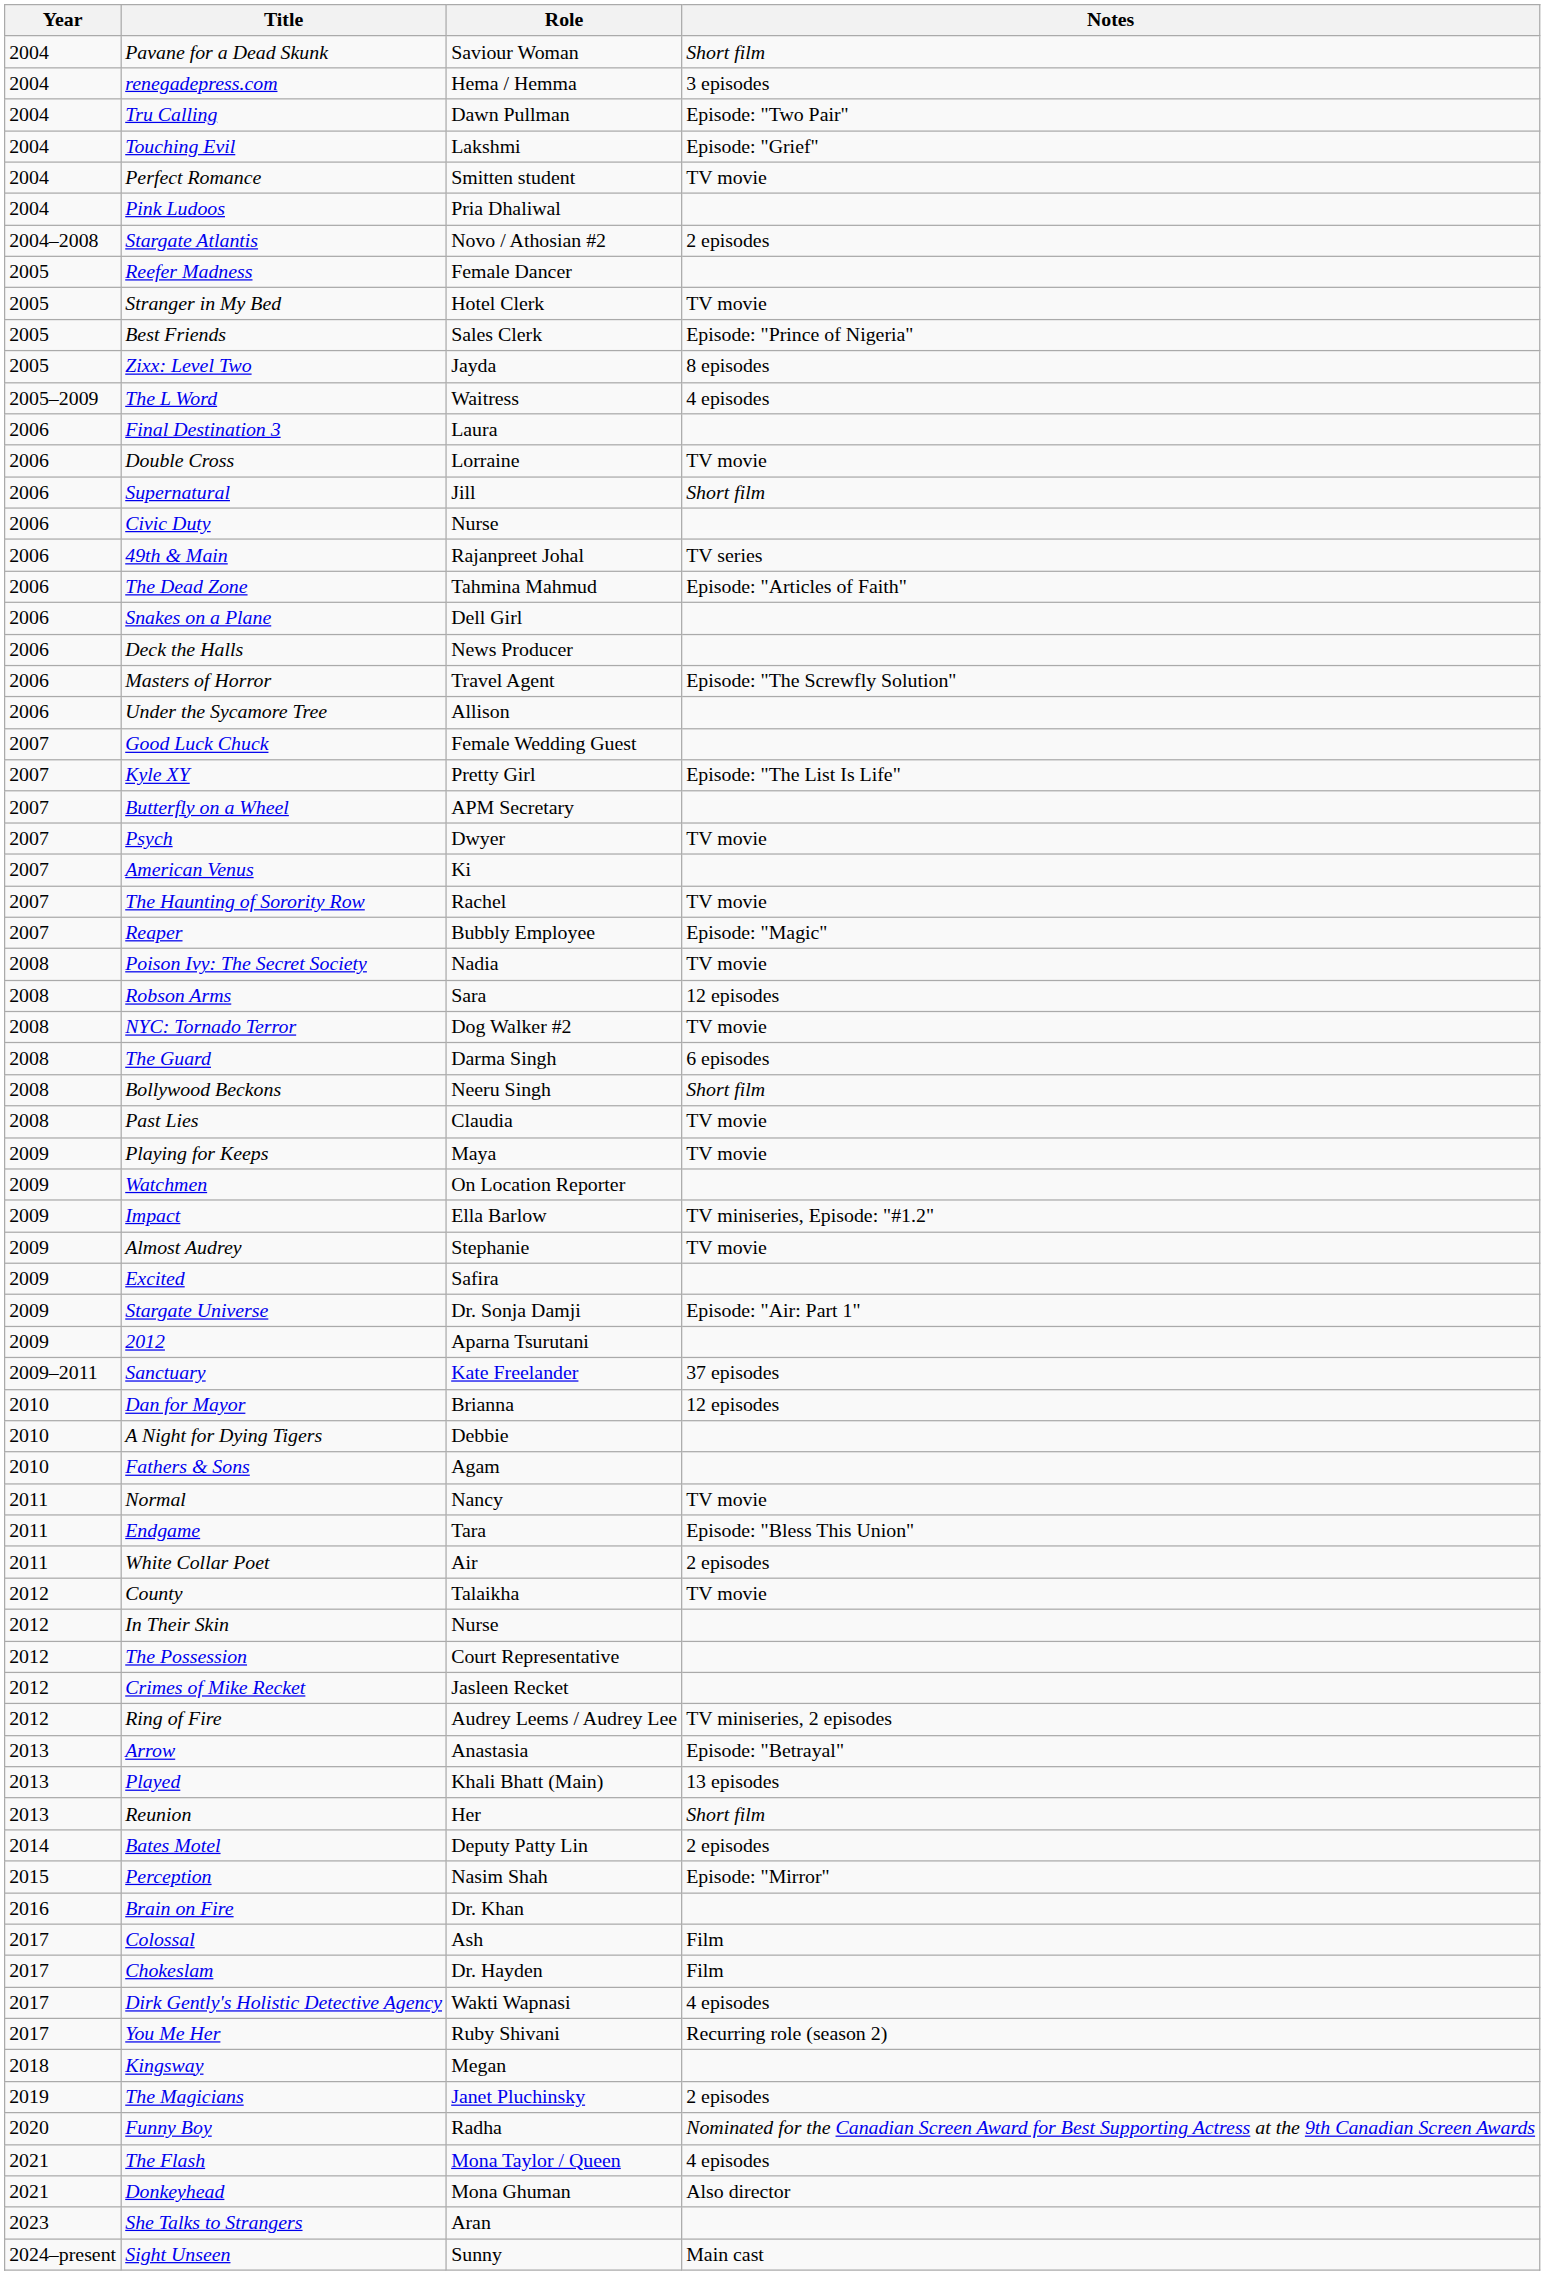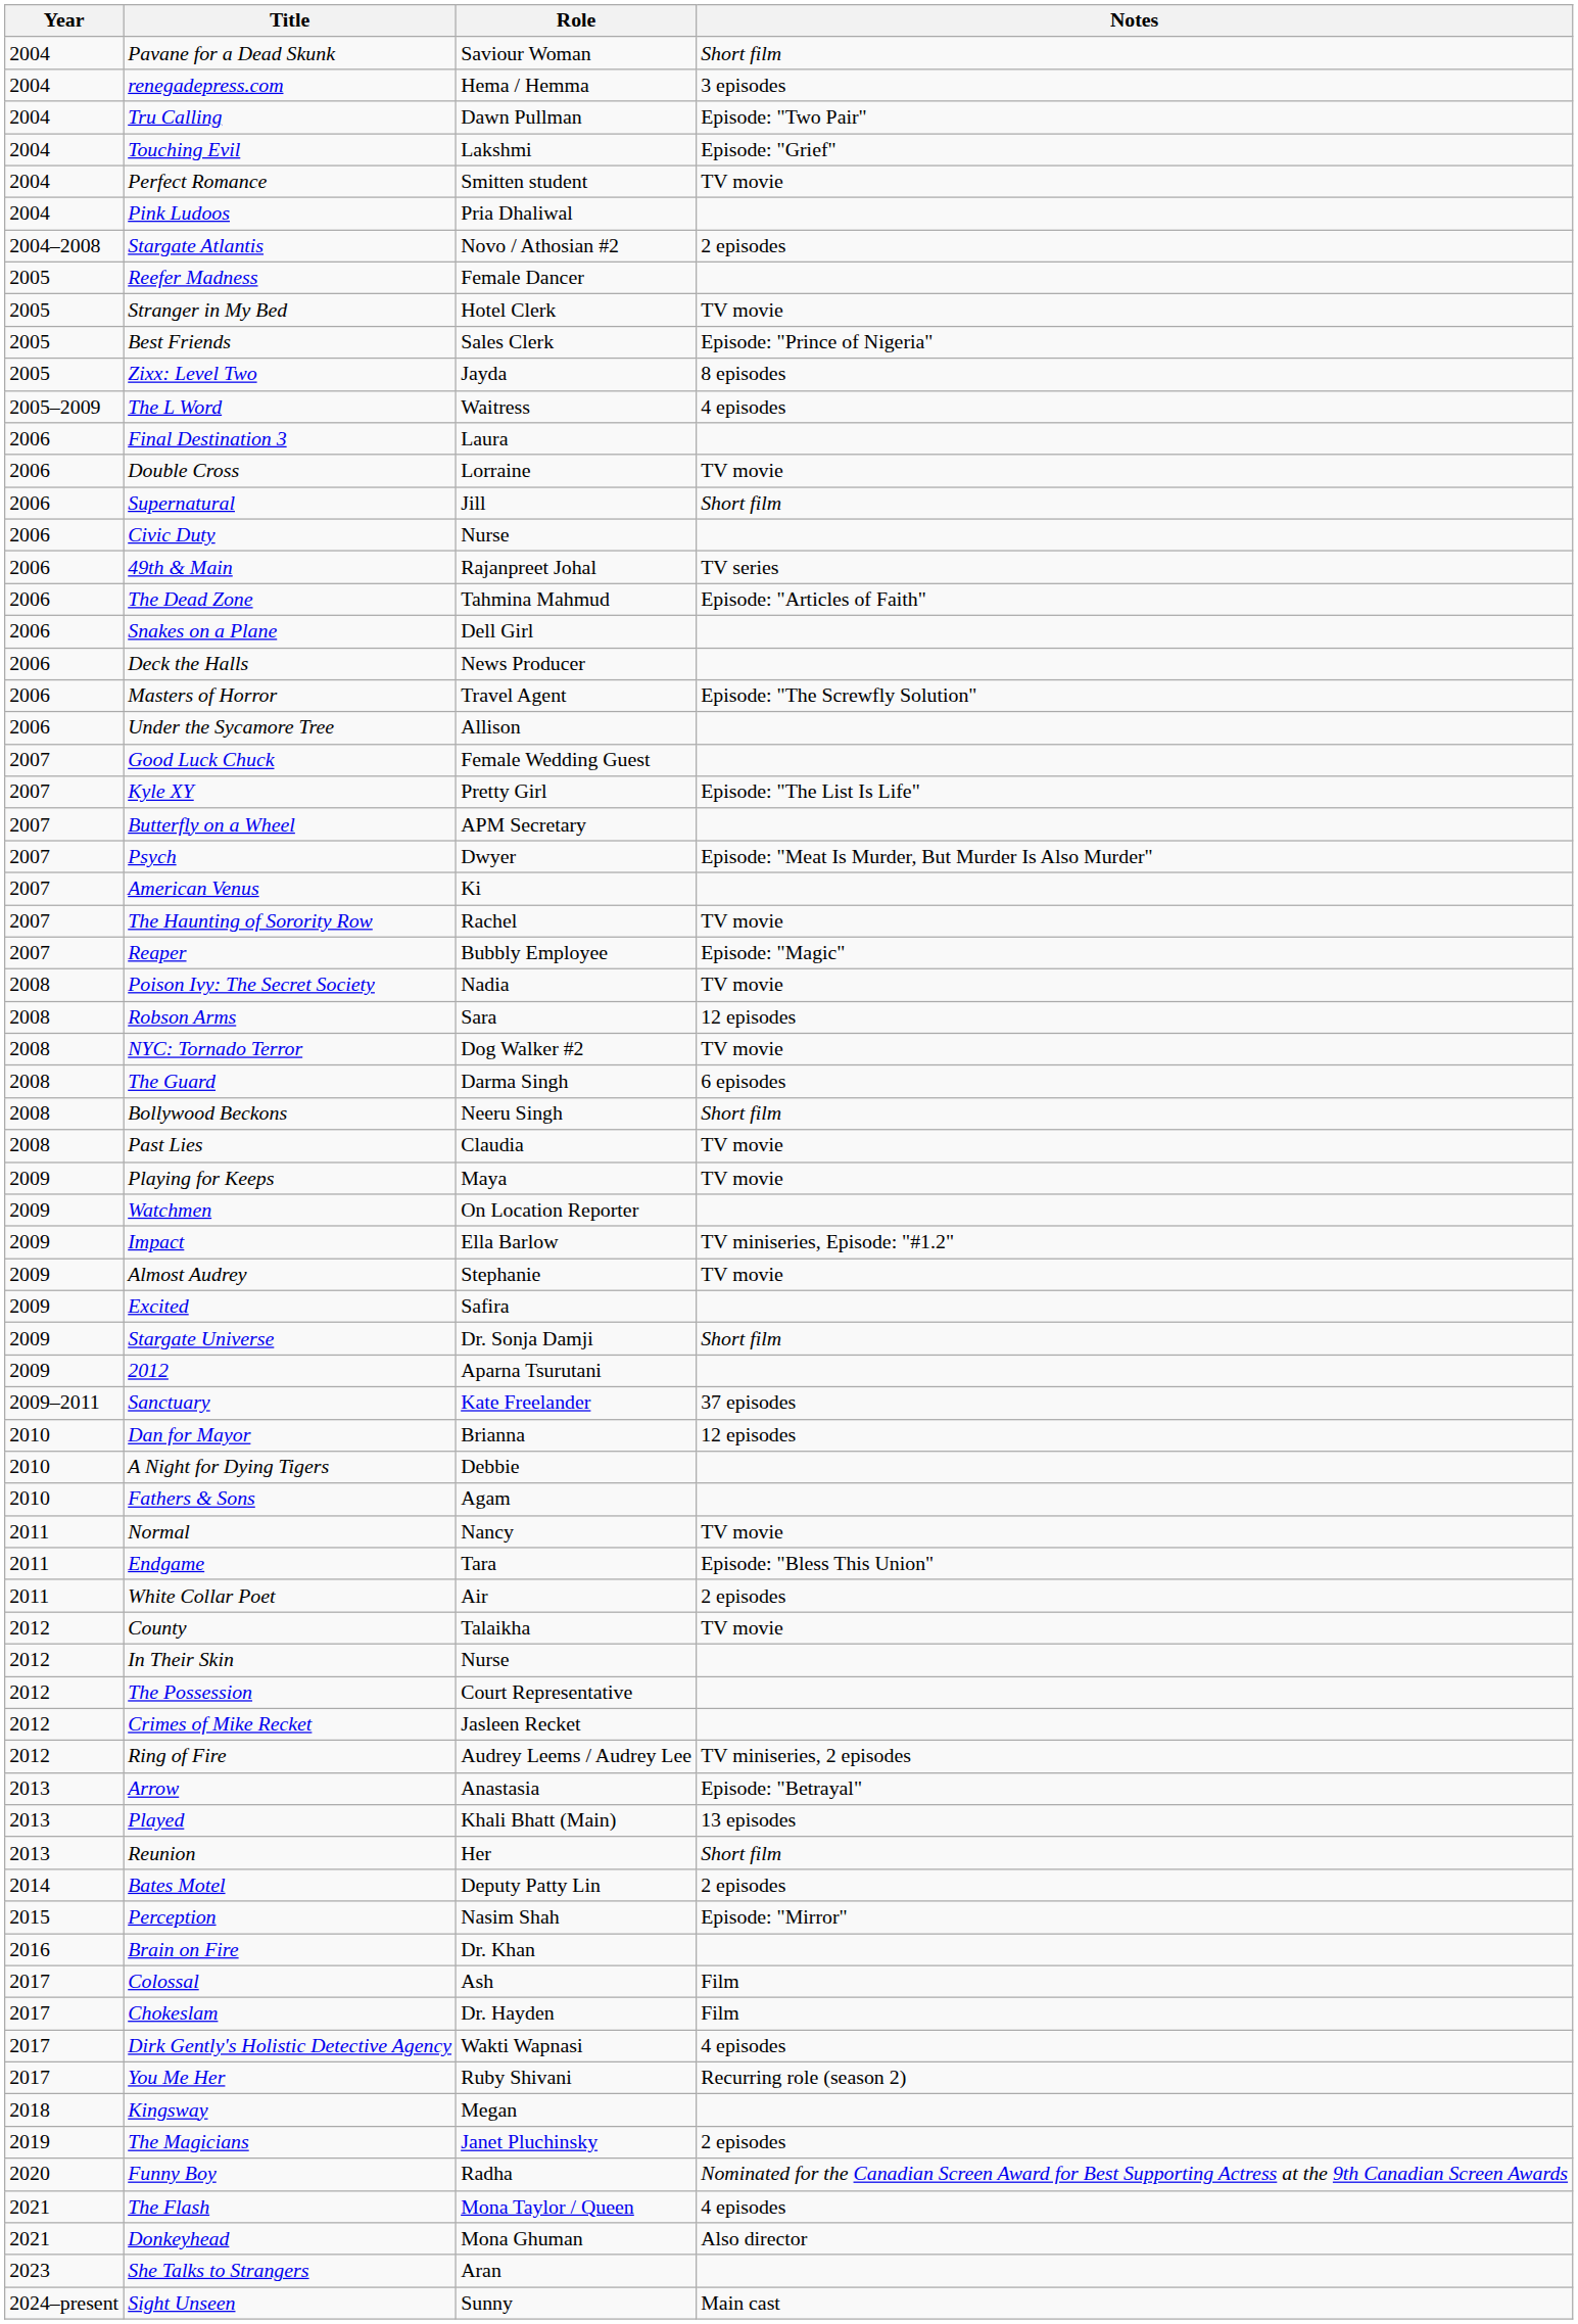Psych | Notes: TV movie -> Episode: "Meat Is Murder, But Murder Is Also Murder"
Stargate Universe | Notes: Episode: "Air: Part 1" -> Short film
